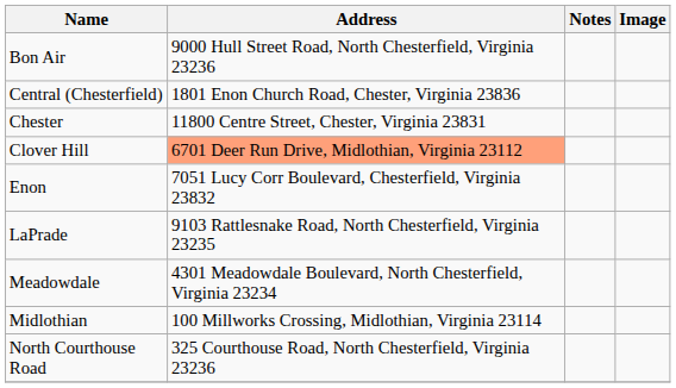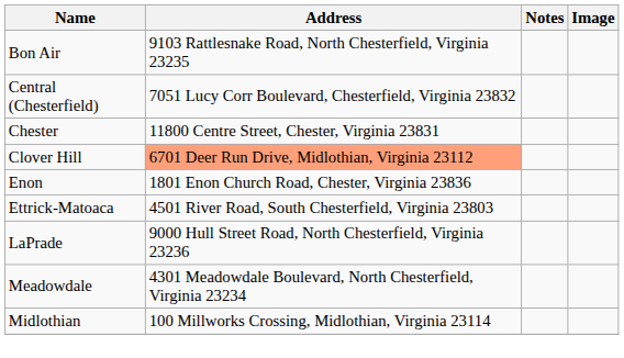Bon Air | Address: 9000 Hull Street Road, North Chesterfield, Virginia 23236 -> 9103 Rattlesnake Road, North Chesterfield, Virginia 23235
Central (Chesterfield) | Address: 1801 Enon Church Road, Chester, Virginia 23836 -> 7051 Lucy Corr Boulevard, Chesterfield, Virginia 23832
Enon | Address: 7051 Lucy Corr Boulevard, Chesterfield, Virginia 23832 -> 1801 Enon Church Road, Chester, Virginia 23836
+ row: Ettrick-Matoaca | 4501 River Road, South Chesterfield, Virginia 23803
LaPrade | Address: 9103 Rattlesnake Road, North Chesterfield, Virginia 23235 -> 9000 Hull Street Road, North Chesterfield, Virginia 23236
- row: North Courthouse Road | 325 Courthouse Road, North Chesterfield, Virginia 23236
